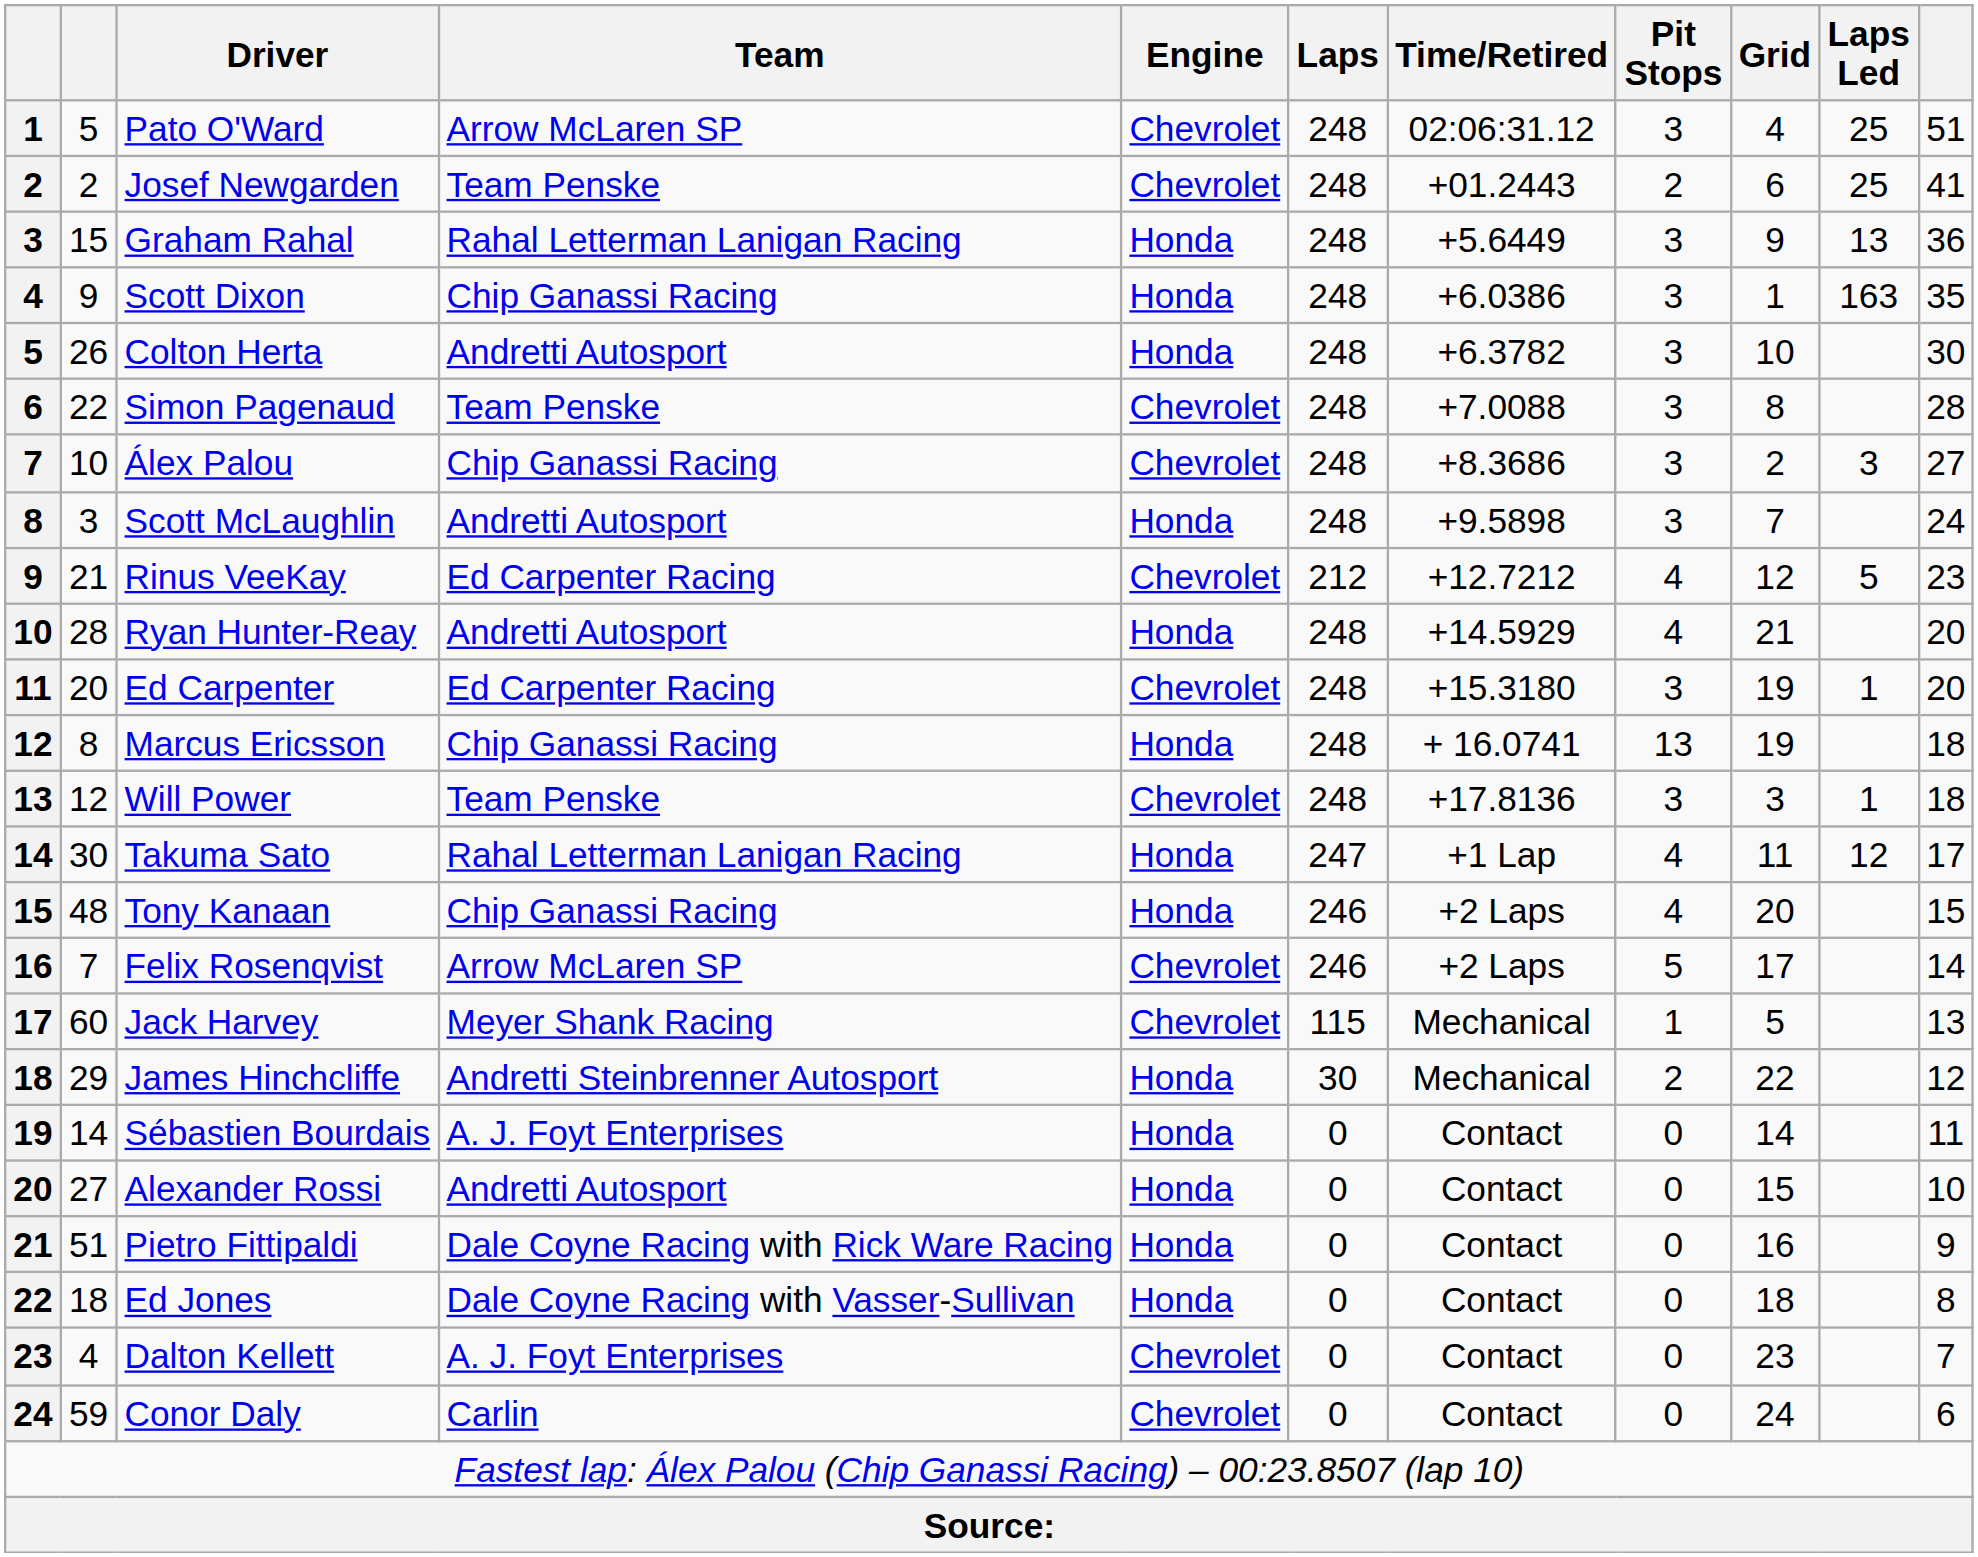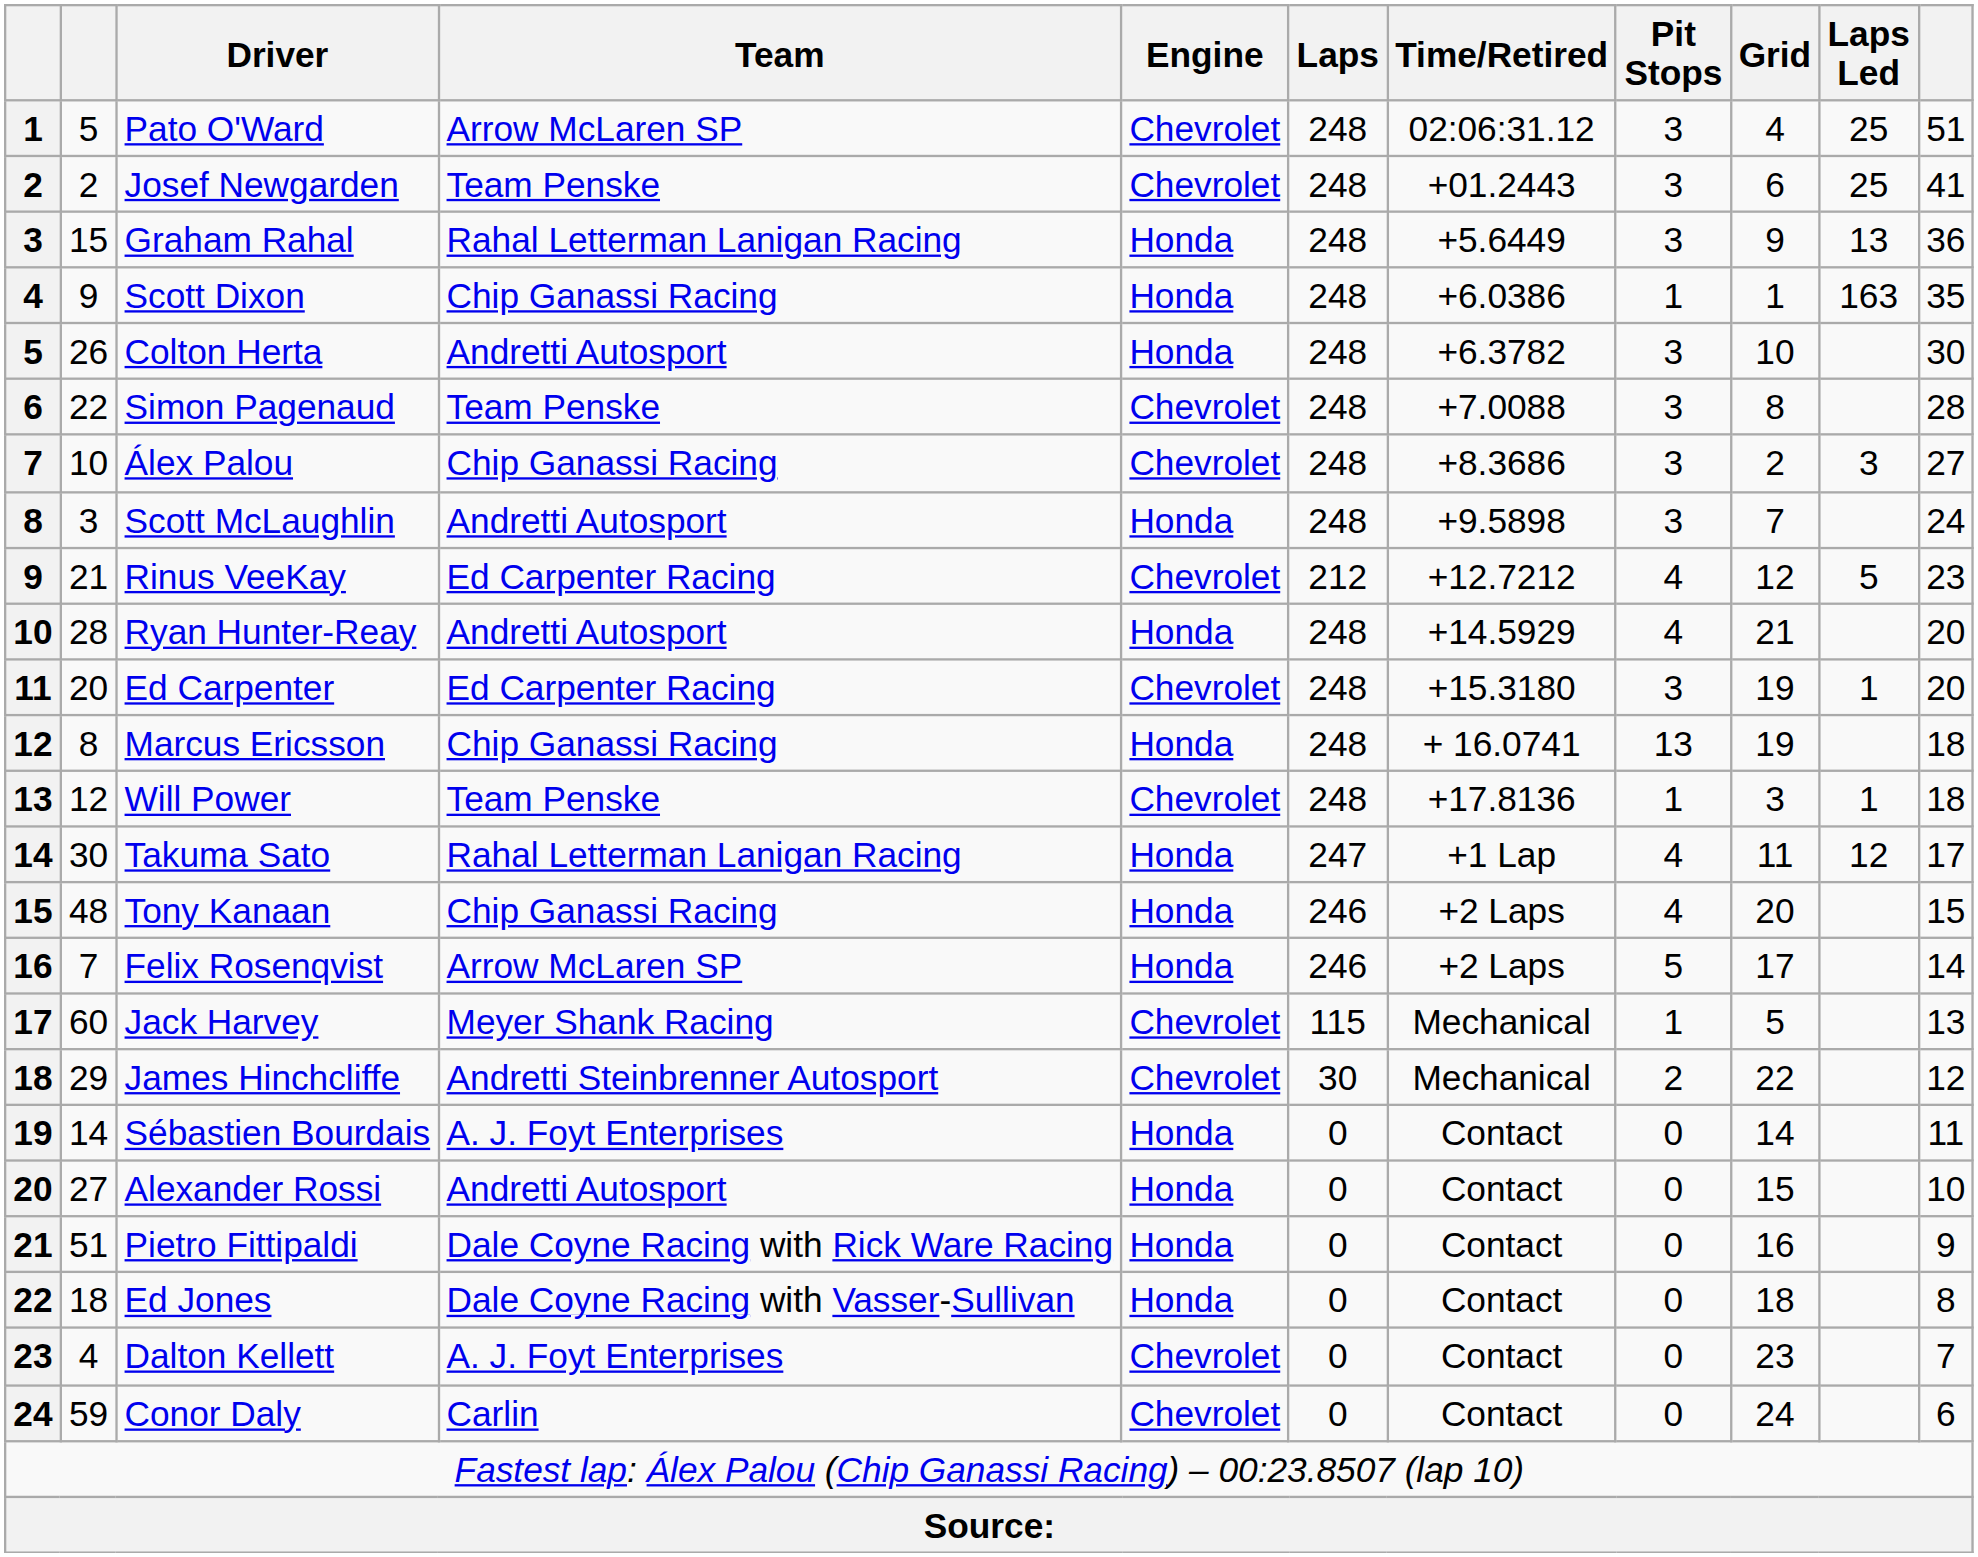Josef Newgarden | Pit Stops: 2 -> 3
Scott Dixon | Pit Stops: 3 -> 1
Will Power | Pit Stops: 3 -> 1
Felix Rosenqvist | Engine: Chevrolet -> Honda
James Hinchcliffe | Engine: Honda -> Chevrolet
